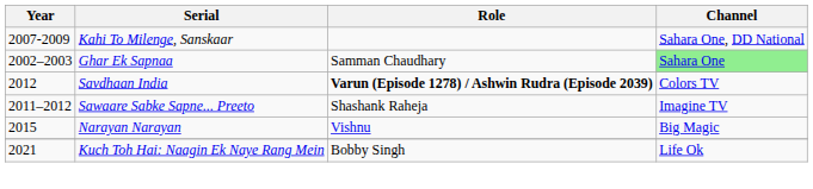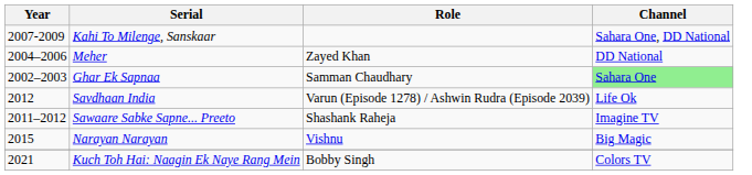+ row: 2004–2006 | Meher | Zayed Khan | DD National
Savdhaan India | Role: bold -> normal
Savdhaan India | Channel: Colors TV -> Life Ok
Kuch Toh Hai: Naagin Ek Naye Rang Mein | Channel: Life Ok -> Colors TV
